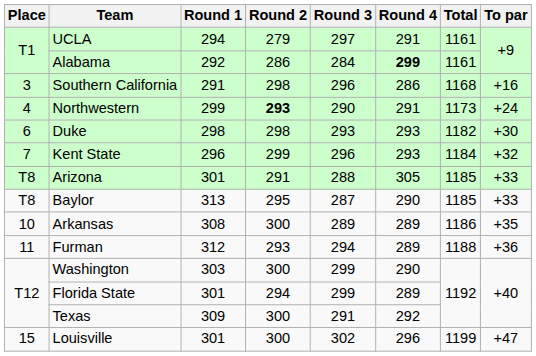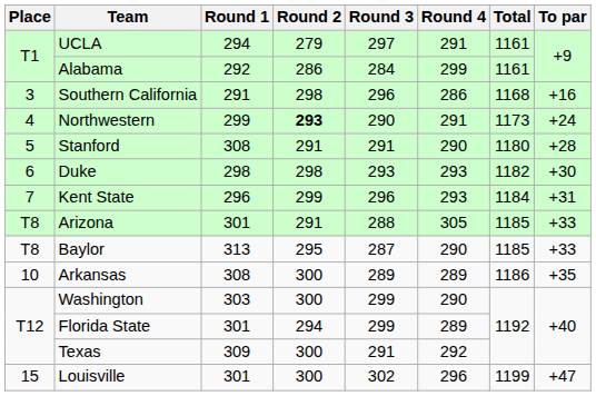Alabama | Round 4: bold -> normal
+ row: 5 | Stanford | 308 | 291 | 291 | 290 | 1180 | +28
Kent State | To par: +32 -> +31
- row: 11 | Furman | 312 | 293 | 294 | 289 | 1188 | +36
